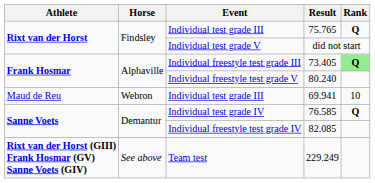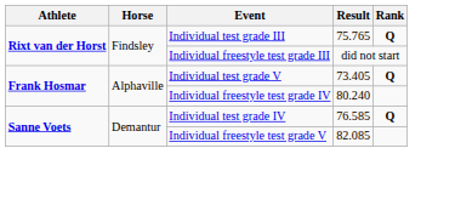did not start | Event: Individual test grade V -> Individual freestyle test grade III
73.405 | Event: Individual freestyle test grade III -> Individual test grade V
73.405 | Rank: lightgreen background -> no background
80.240 | Event: Individual freestyle test grade V -> Individual freestyle test grade IV
- row: Maud de Reu | Webron | Individual test grade III | 69.941 | 10
82.085 | Event: Individual freestyle test grade IV -> Individual freestyle test grade V
- row: Rixt van der Horst (GIII) Frank Hosmar (GV) Sanne Voets (GIV) | See above | Team test | 229.249
